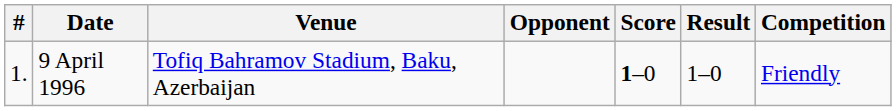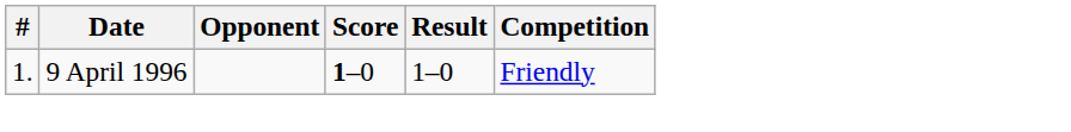- column: Venue | Tofiq Bahramov Stadium, Baku, Azerbaijan
